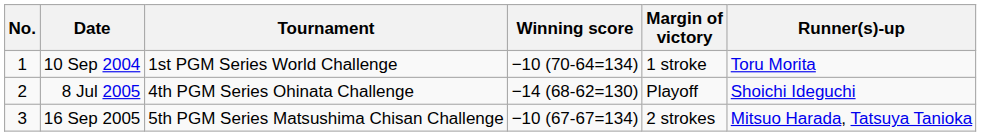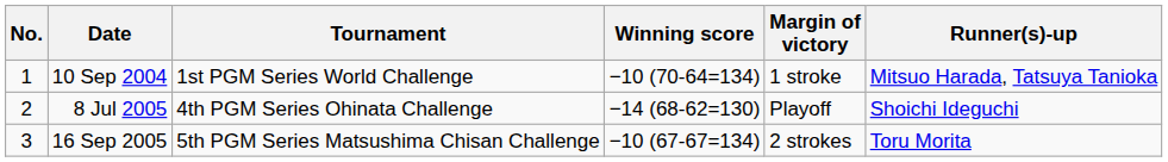10 Sep 2004 | Runner(s)-up: Toru Morita -> Mitsuo Harada, Tatsuya Tanioka
16 Sep 2005 | Runner(s)-up: Mitsuo Harada, Tatsuya Tanioka -> Toru Morita
